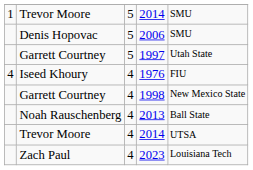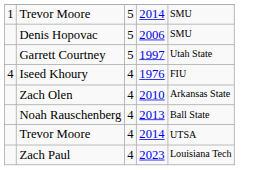- row: Garrett Courtney | 4 | 1998 | New Mexico State
+ row: Zach Olen | 4 | 2010 | Arkansas State
